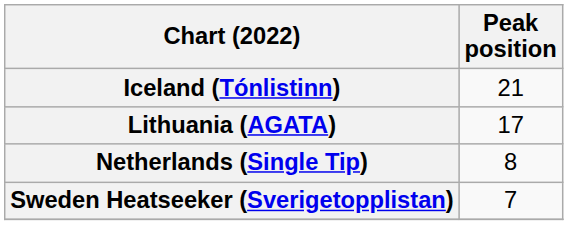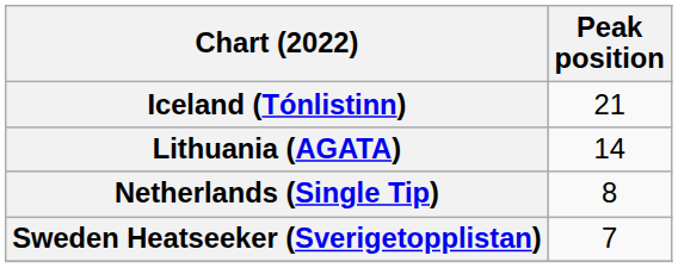Lithuania (AGATA) | Peak position: 17 -> 14
